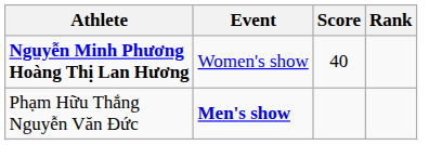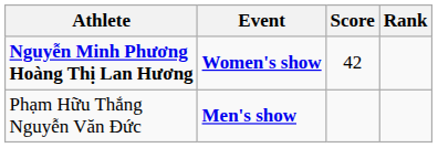Nguyễn Minh Phương Hoàng Thị Lan Hương | Event: normal -> bold
Nguyễn Minh Phương Hoàng Thị Lan Hương | Score: 40 -> 42
